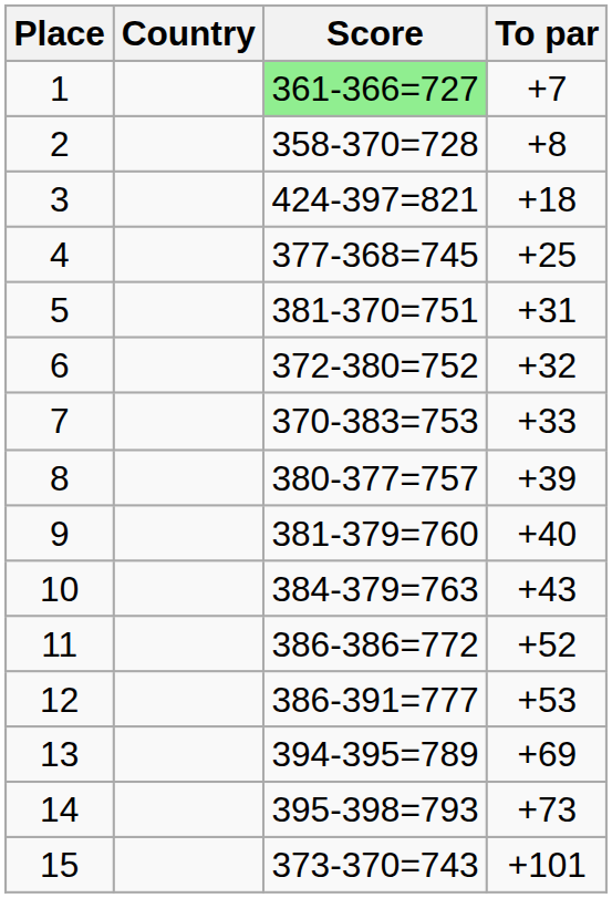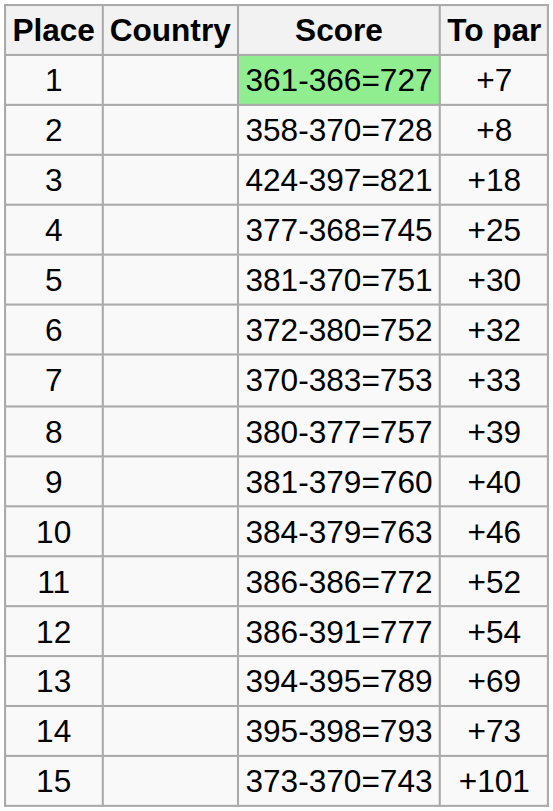5 | To par: +31 -> +30
10 | To par: +43 -> +46
12 | To par: +53 -> +54
